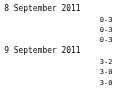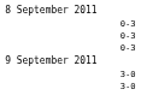- row: 3-2
